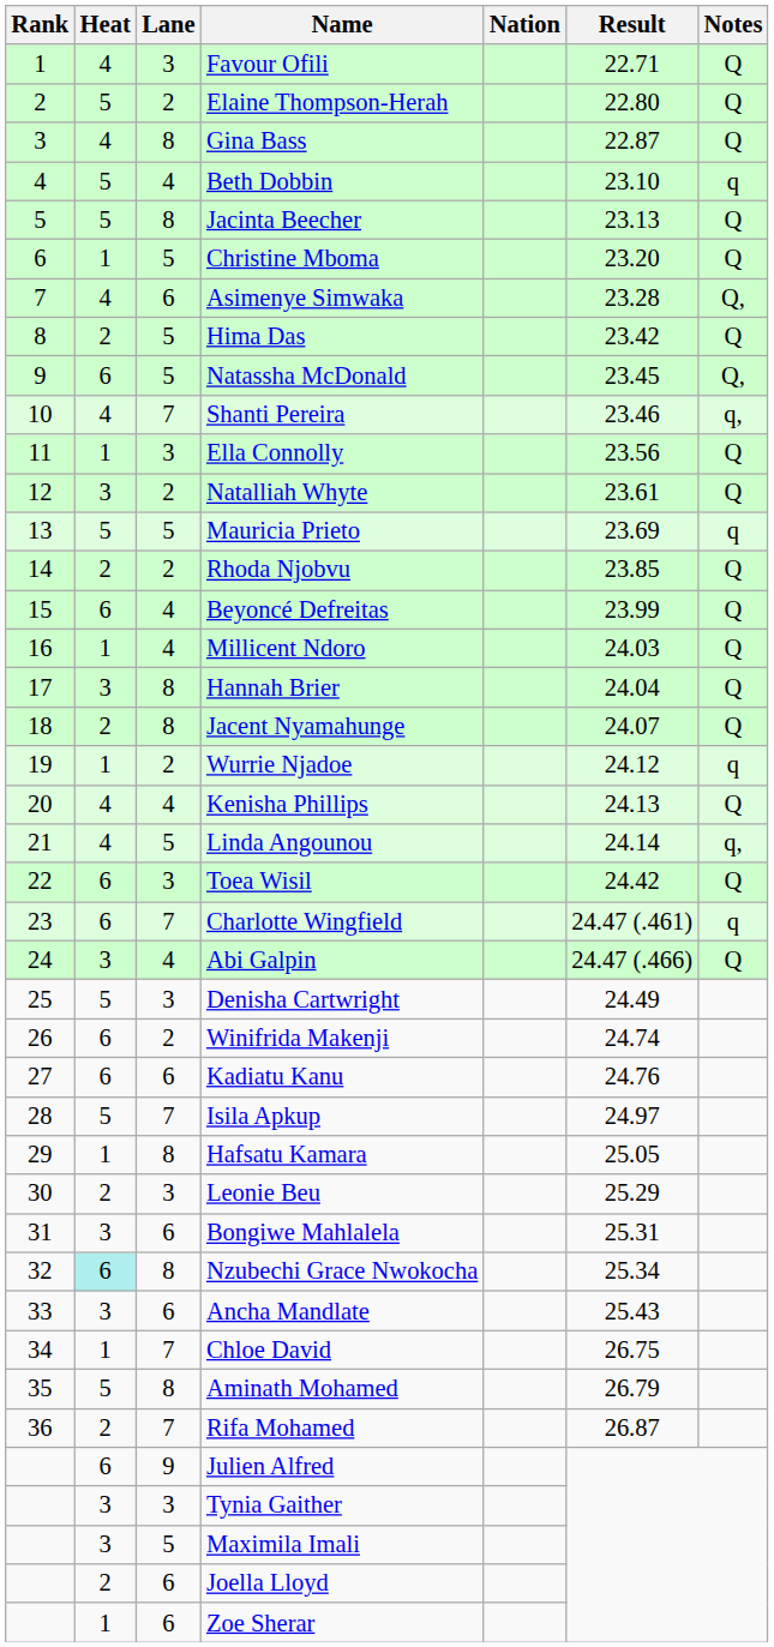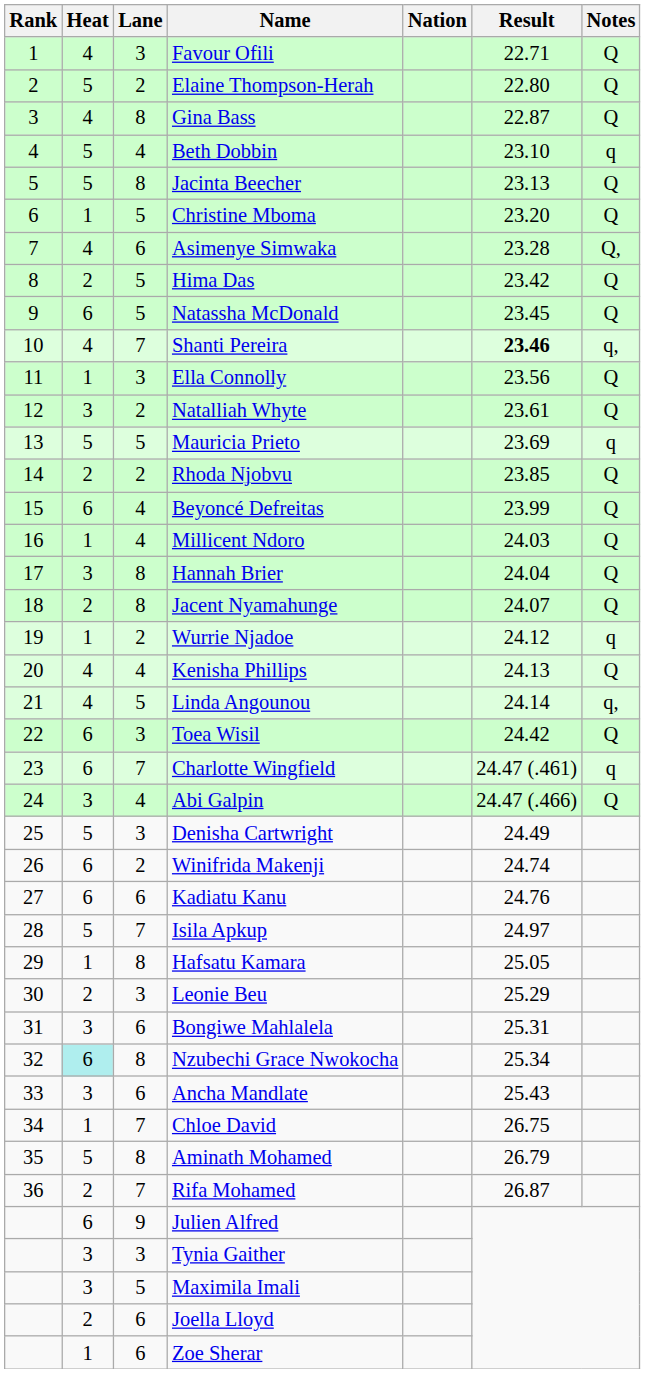Natassha McDonald | Notes: Q, -> Q
Shanti Pereira | Result: normal -> bold
